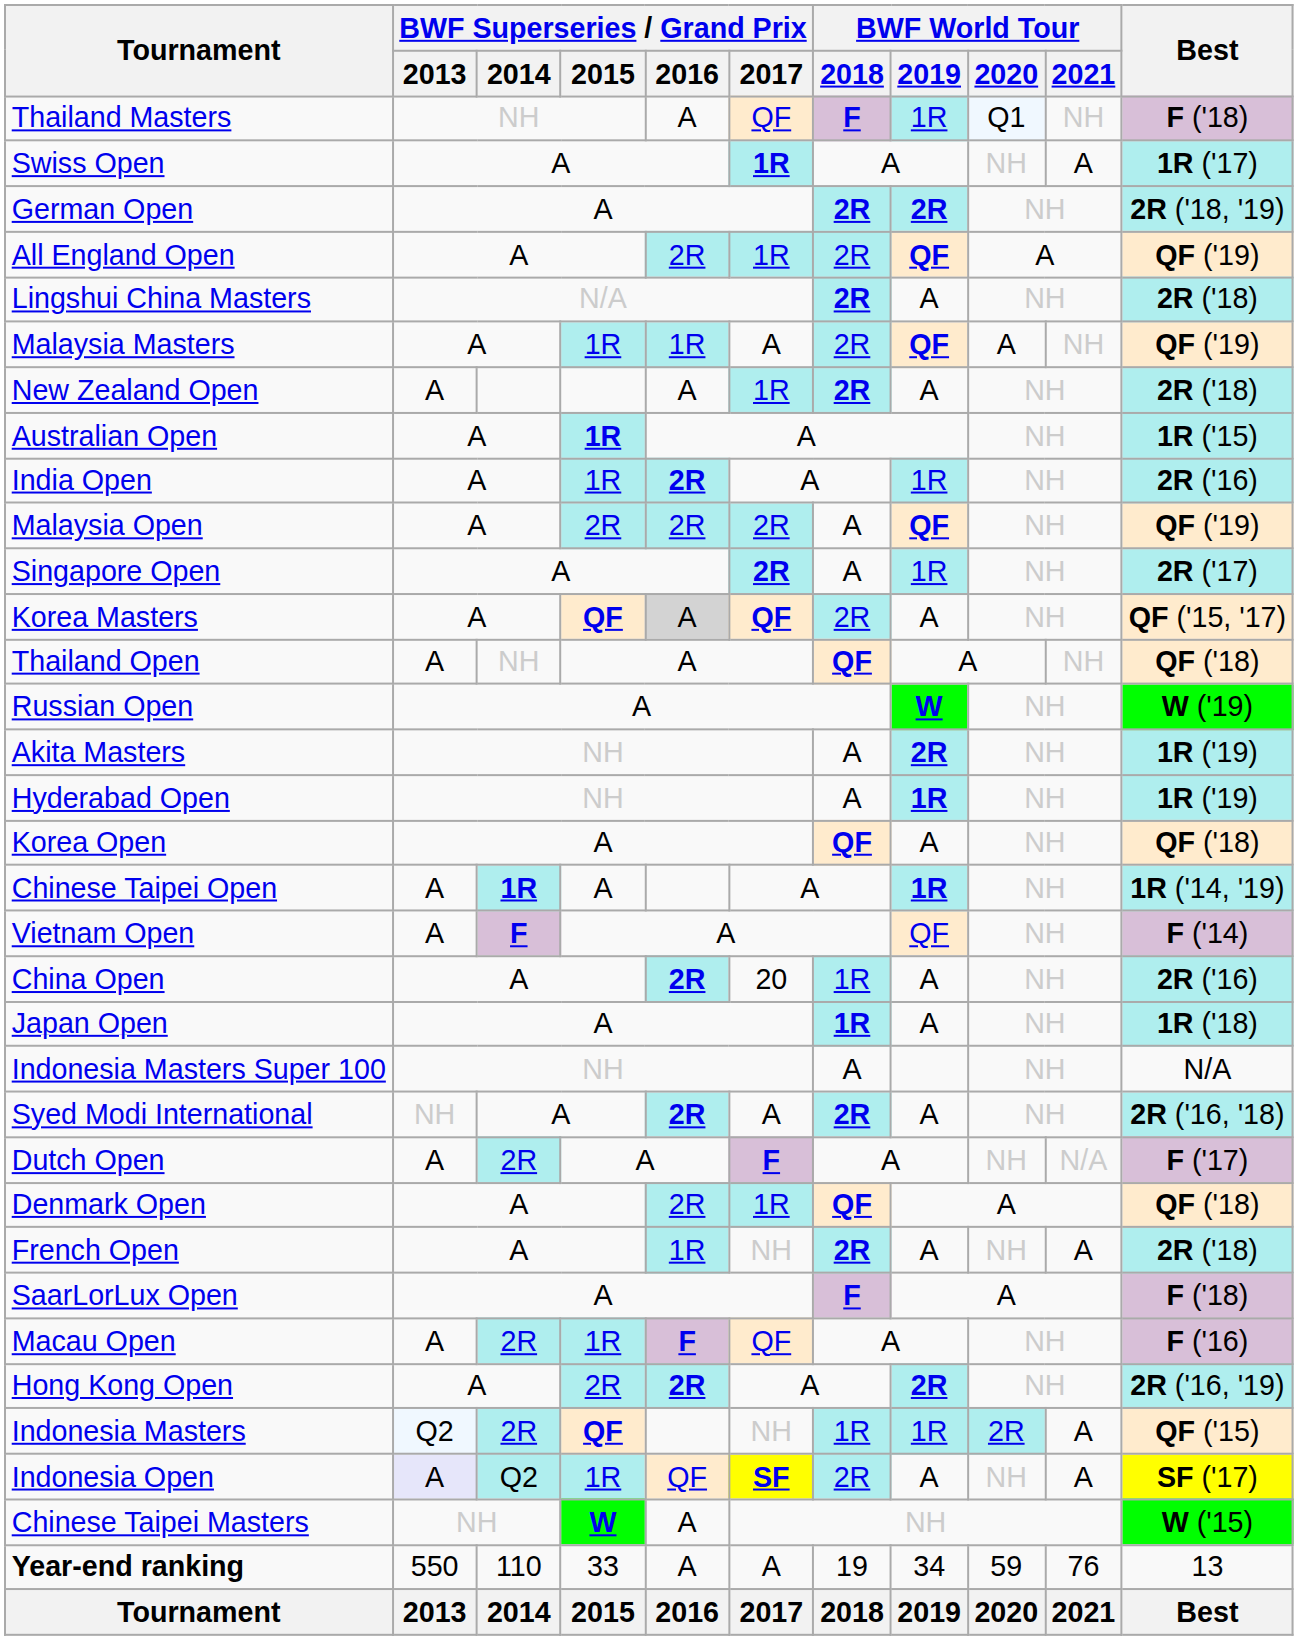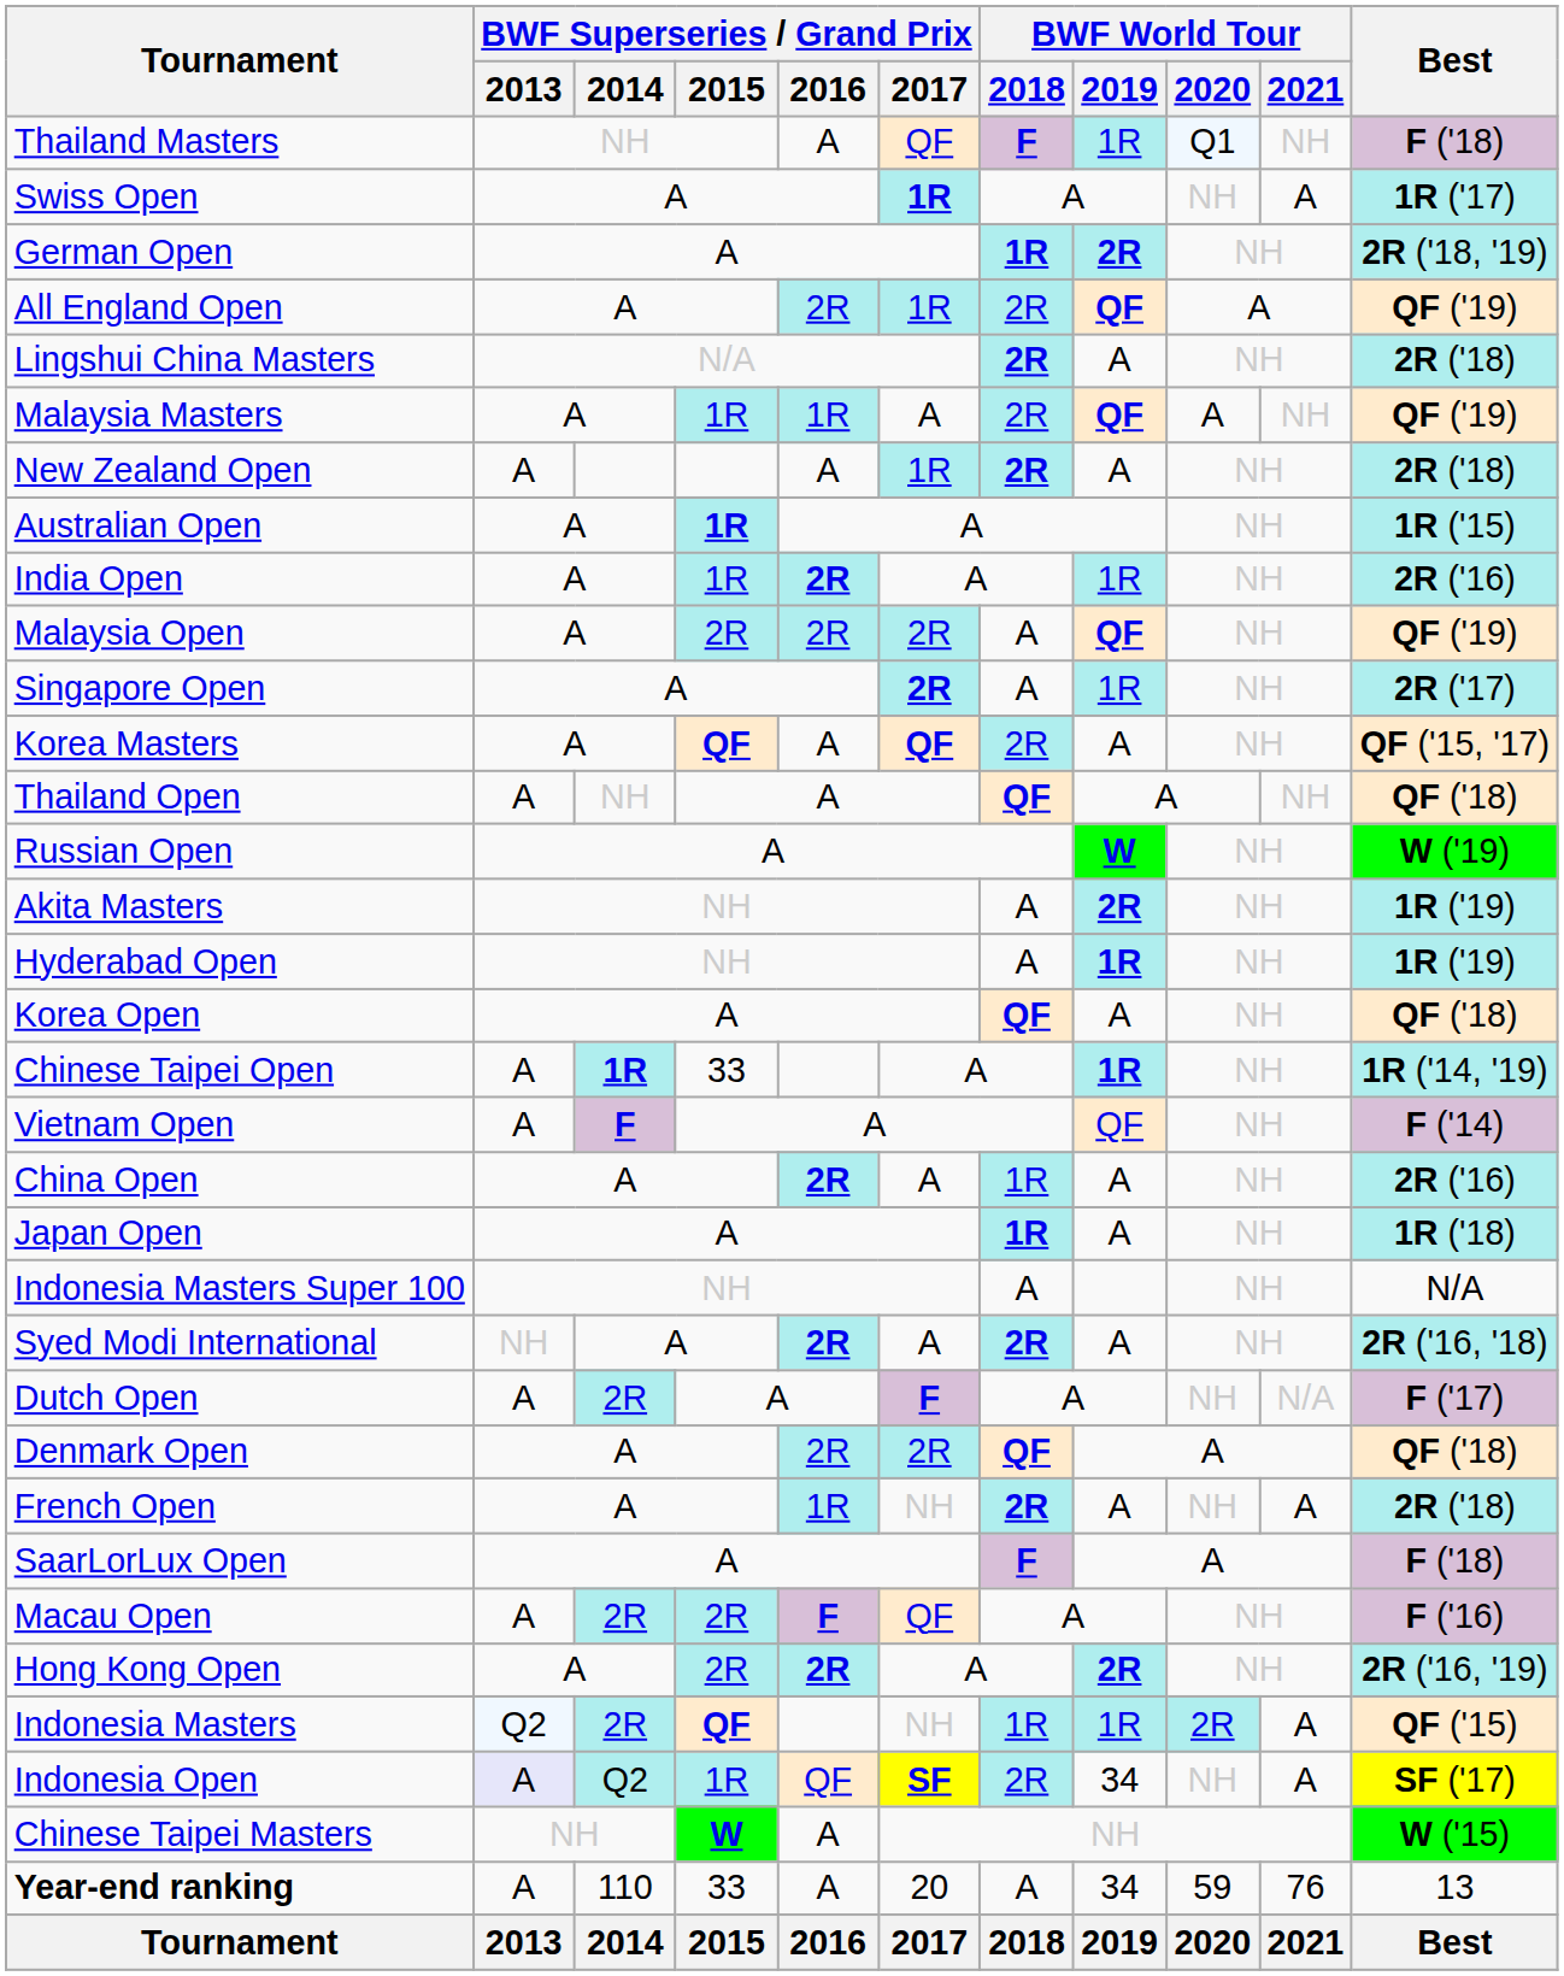German Open | BWF World Tour / 2018: 2R -> 1R
Korea Masters | BWF Superseries / Grand Prix / 2016: lightgrey background -> no background
Chinese Taipei Open | BWF Superseries / Grand Prix / 2015: A -> 33
China Open | BWF Superseries / Grand Prix / 2017: 20 -> A
Denmark Open | BWF Superseries / Grand Prix / 2017: 1R -> 2R
Macau Open | BWF Superseries / Grand Prix / 2015: 1R -> 2R
Indonesia Open | BWF World Tour / 2019: A -> 34
Year-end ranking | BWF Superseries / Grand Prix / 2013: 550 -> A
Year-end ranking | BWF Superseries / Grand Prix / 2017: A -> 20
Year-end ranking | BWF World Tour / 2018: 19 -> A
